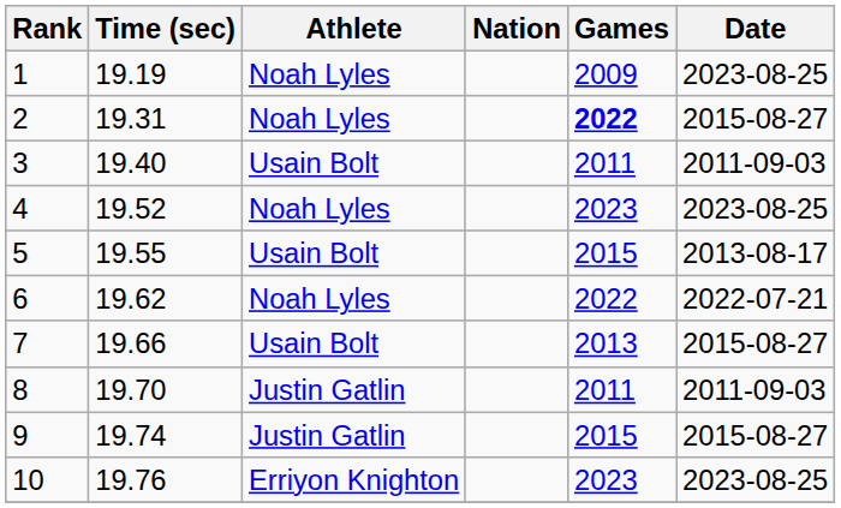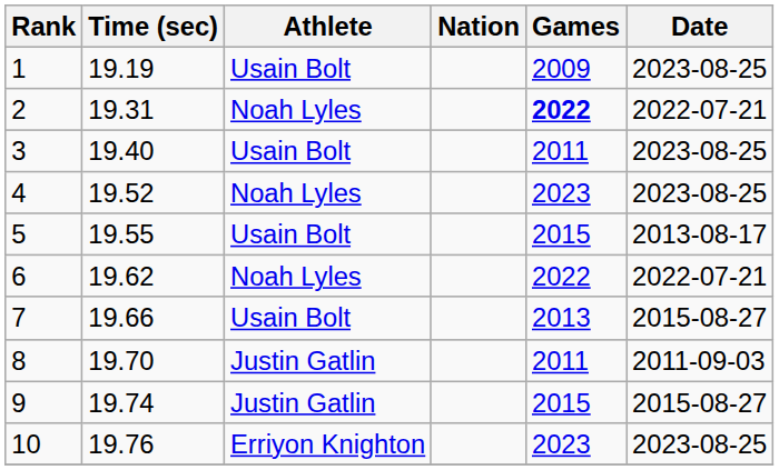1 | Athlete: Noah Lyles -> Usain Bolt
2 | Date: 2015-08-27 -> 2022-07-21
3 | Date: 2011-09-03 -> 2023-08-25
